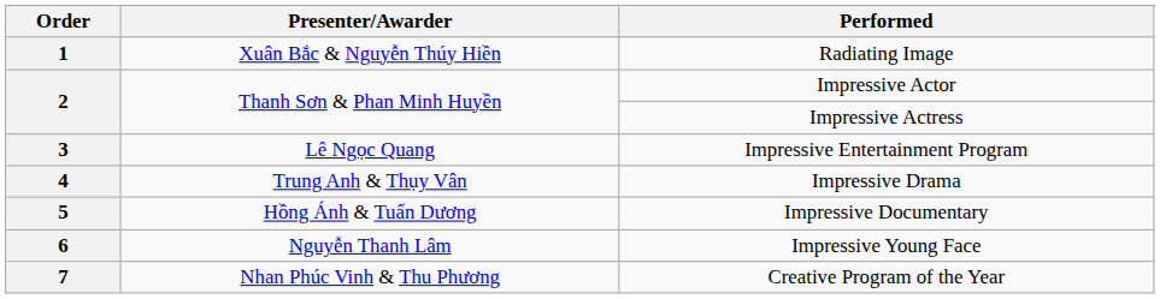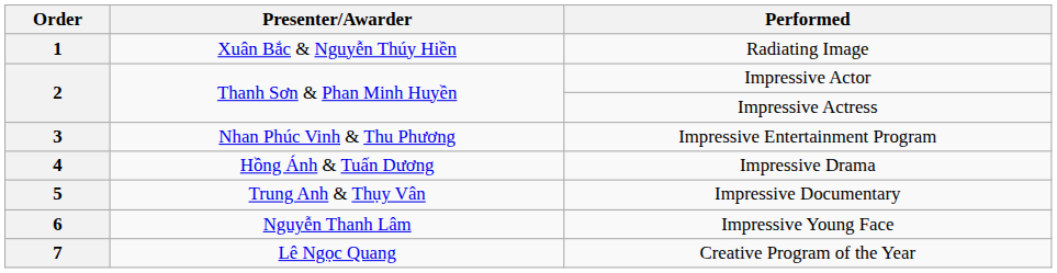Impressive Entertainment Program | Presenter/Awarder: Lê Ngọc Quang -> Nhan Phúc Vinh & Thu Phương
Impressive Drama | Presenter/Awarder: Trung Anh & Thụy Vân -> Hồng Ánh & Tuấn Dương
Impressive Documentary | Presenter/Awarder: Hồng Ánh & Tuấn Dương -> Trung Anh & Thụy Vân
Creative Program of the Year | Presenter/Awarder: Nhan Phúc Vinh & Thu Phương -> Lê Ngọc Quang
